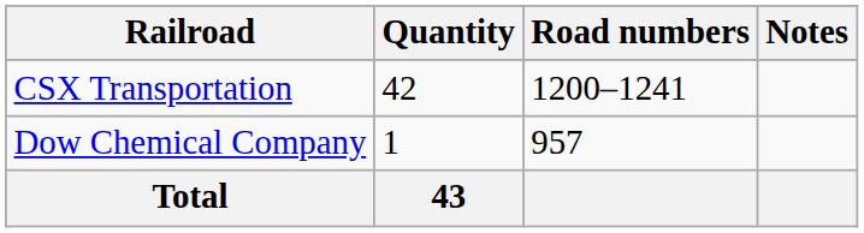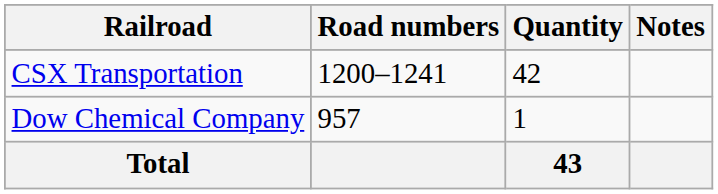columns swapped: Quantity <-> Road numbers
